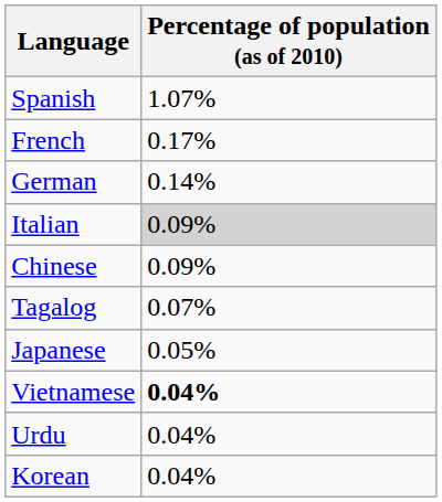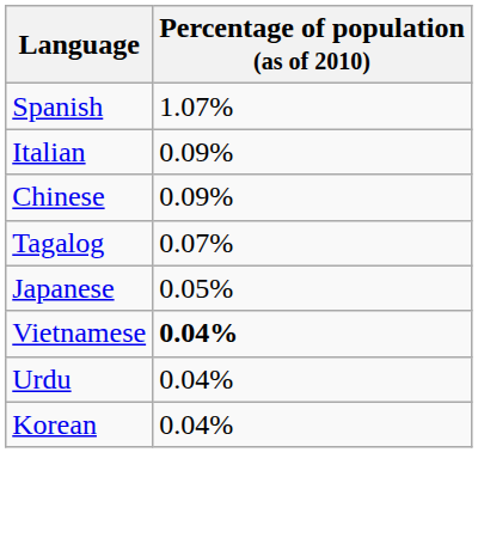- row: French | 0.17%
- row: German | 0.14%
Italian | Percentage of population (as of 2010): lightgrey background -> no background
